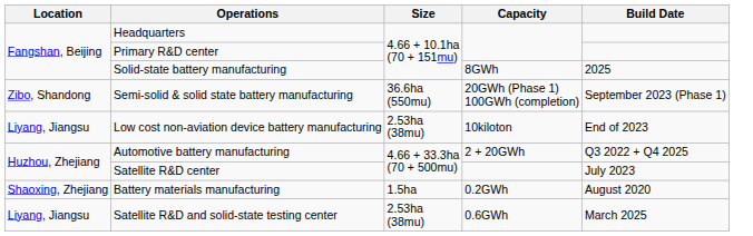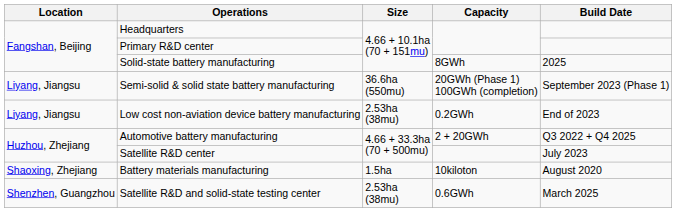Semi-solid & solid state battery manufacturing | Location: Zibo, Shandong -> Liyang, Jiangsu
Low cost non-aviation device battery manufacturing | Capacity: 10kiloton -> 0.2GWh
Battery materials manufacturing | Capacity: 0.2GWh -> 10kiloton
Satellite R&D and solid-state testing center | Location: Liyang, Jiangsu -> Shenzhen, Guangzhou
